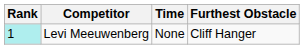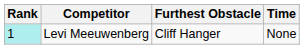columns swapped: Time <-> Furthest Obstacle
